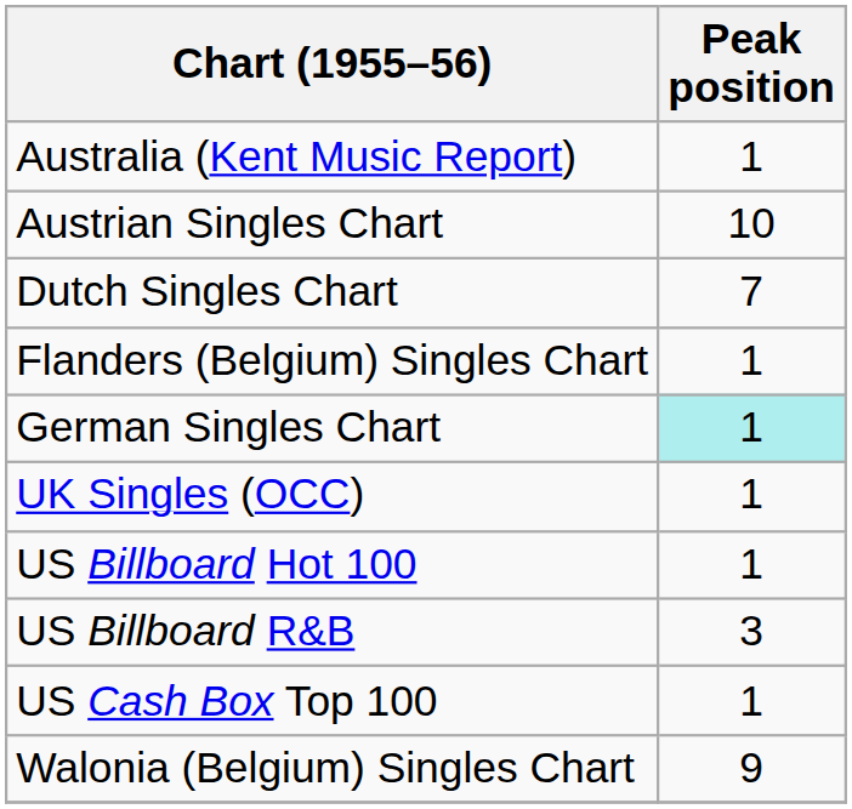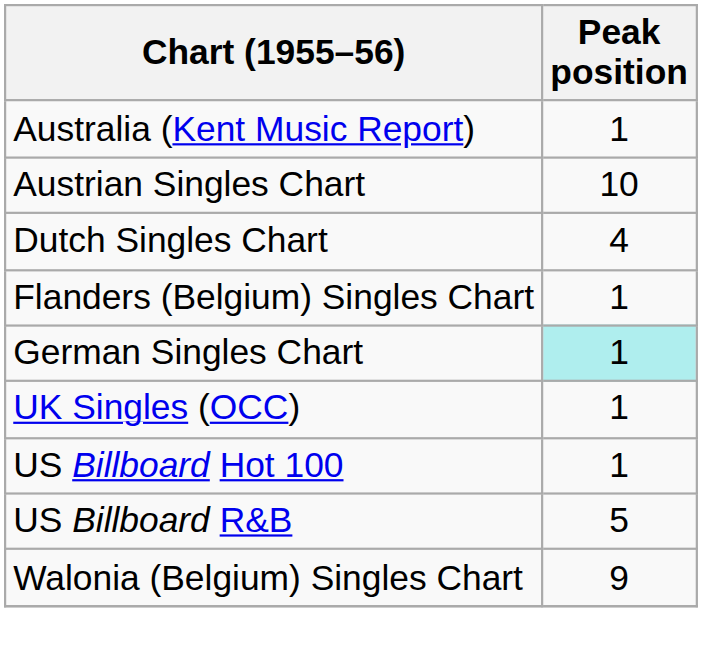Dutch Singles Chart | Peak position: 7 -> 4
US Billboard R&B | Peak position: 3 -> 5
- row: US Cash Box Top 100 | 1
